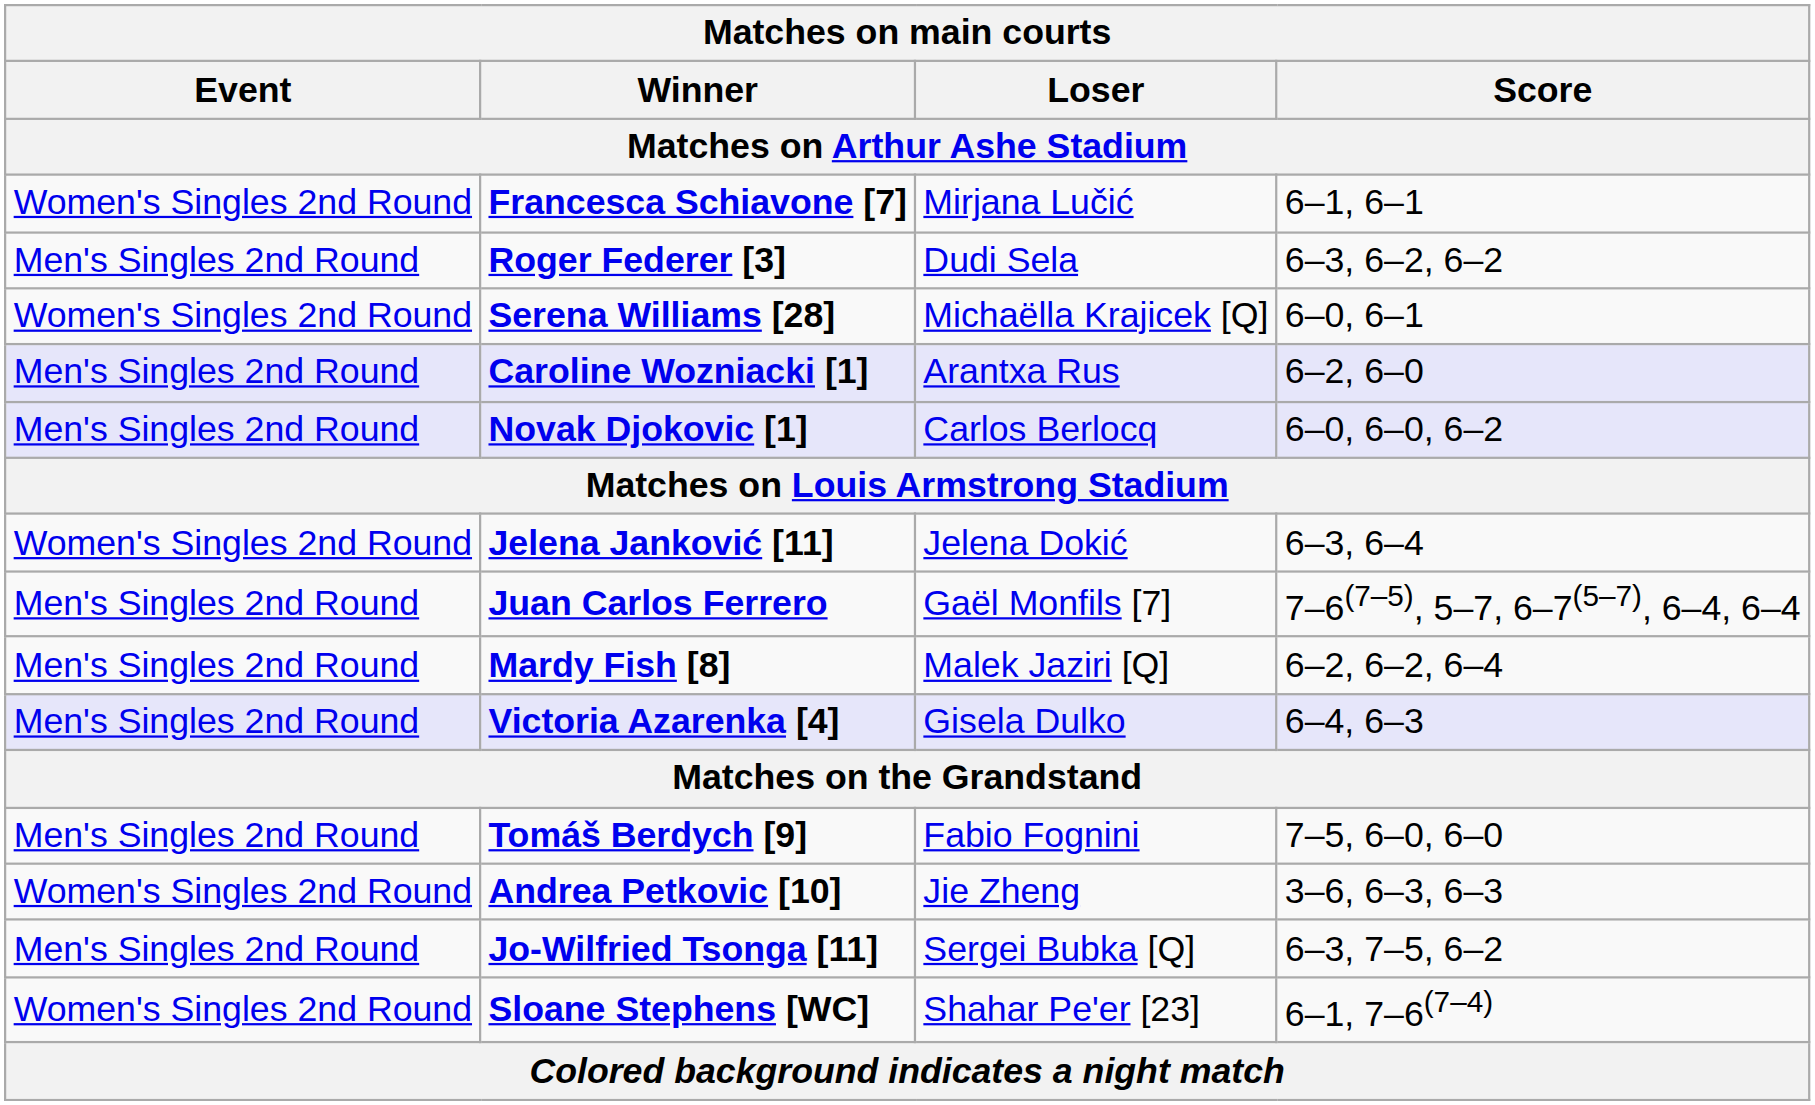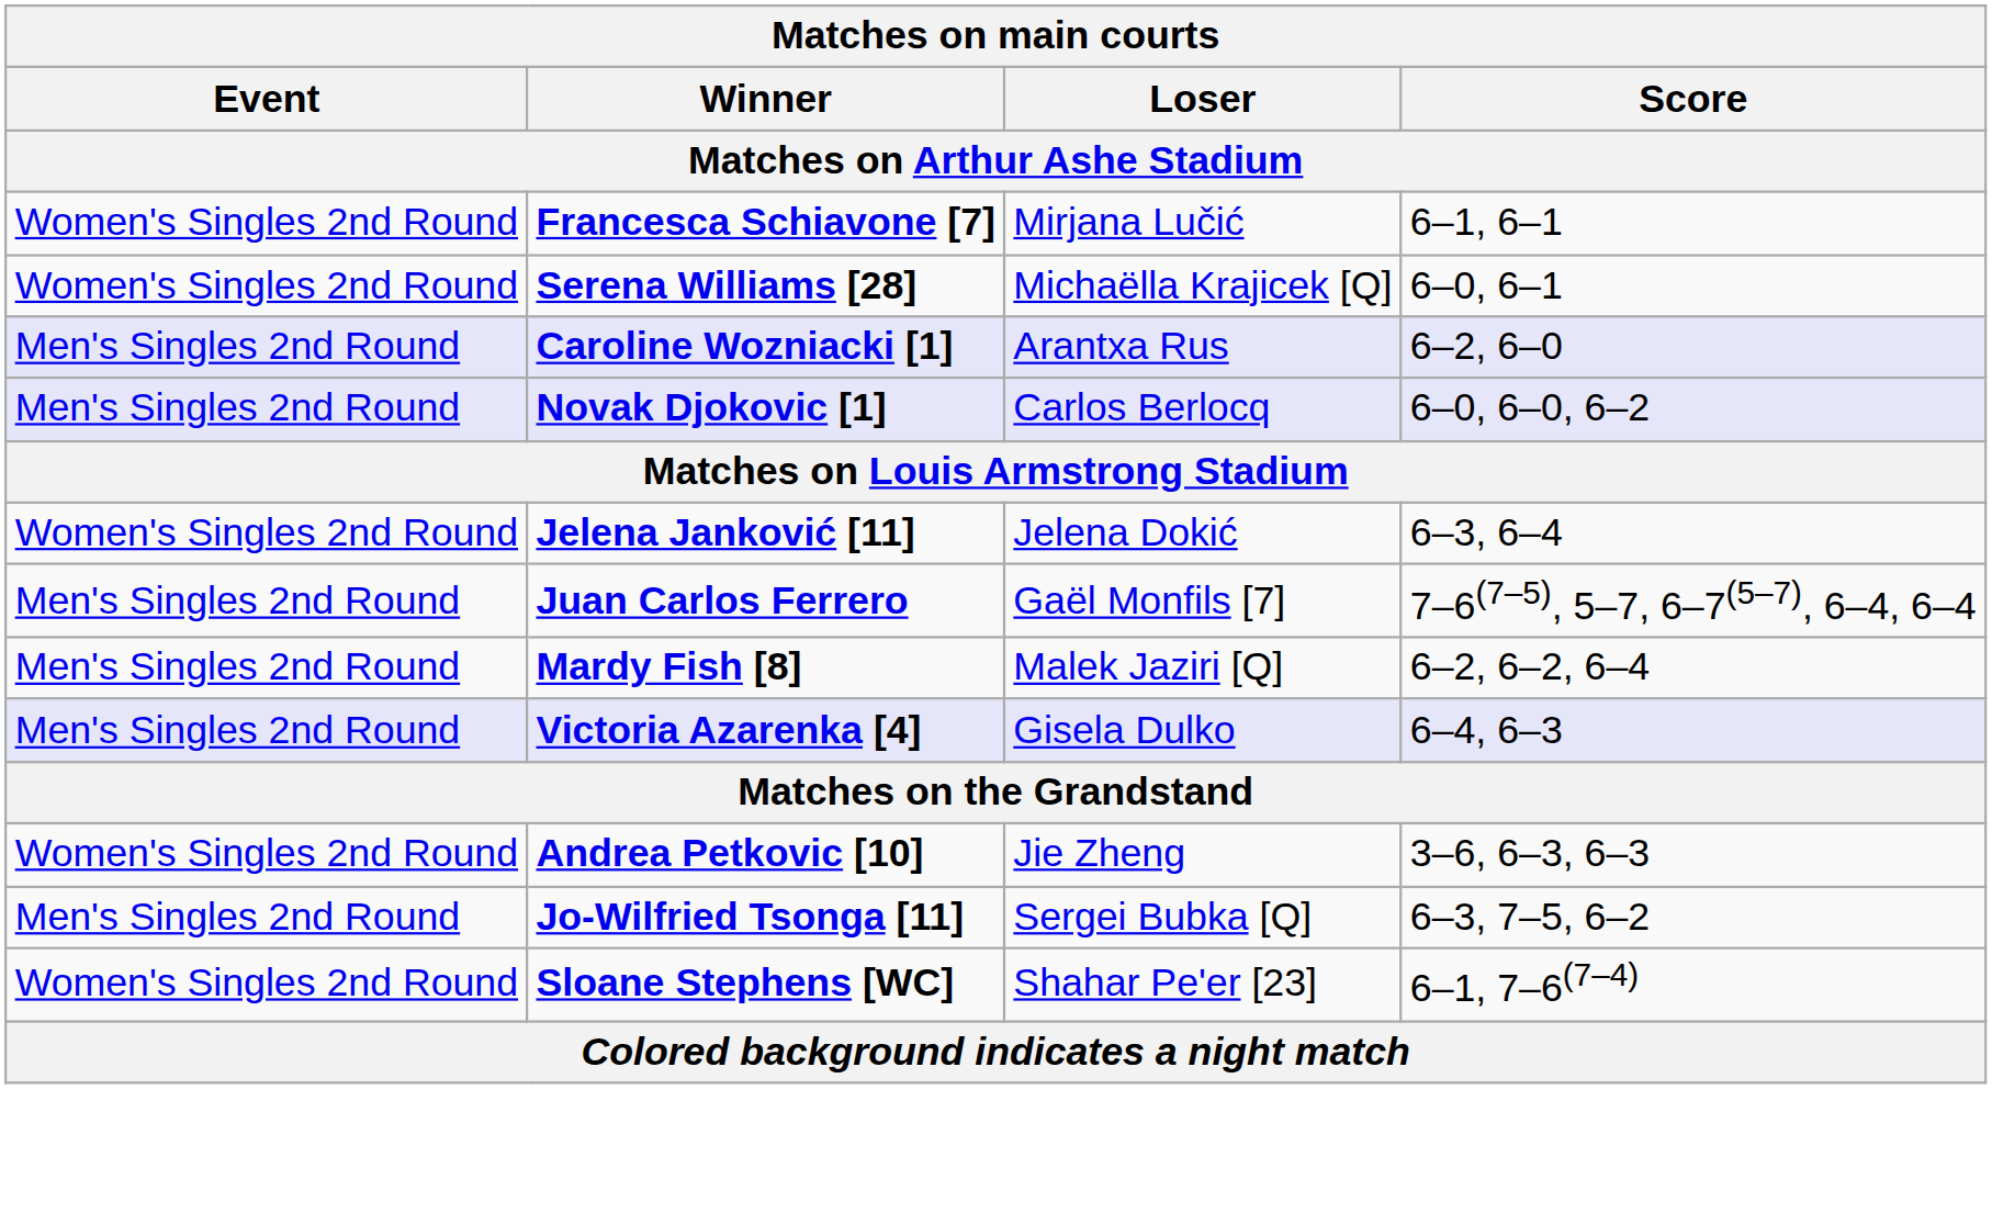- row: Men's Singles 2nd Round | Roger Federer [3] | Dudi Sela | 6–3, 6–2, 6–2
- row: Men's Singles 2nd Round | Tomáš Berdych [9] | Fabio Fognini | 7–5, 6–0, 6–0
